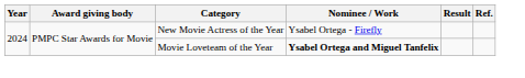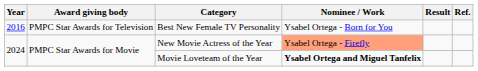+ row: 2016 | PMPC Star Awards for Television | Best New Female TV Personality | Ysabel Ortega - Born for You
New Movie Actress of the Year | Nominee / Work: no background -> lightsalmon background
